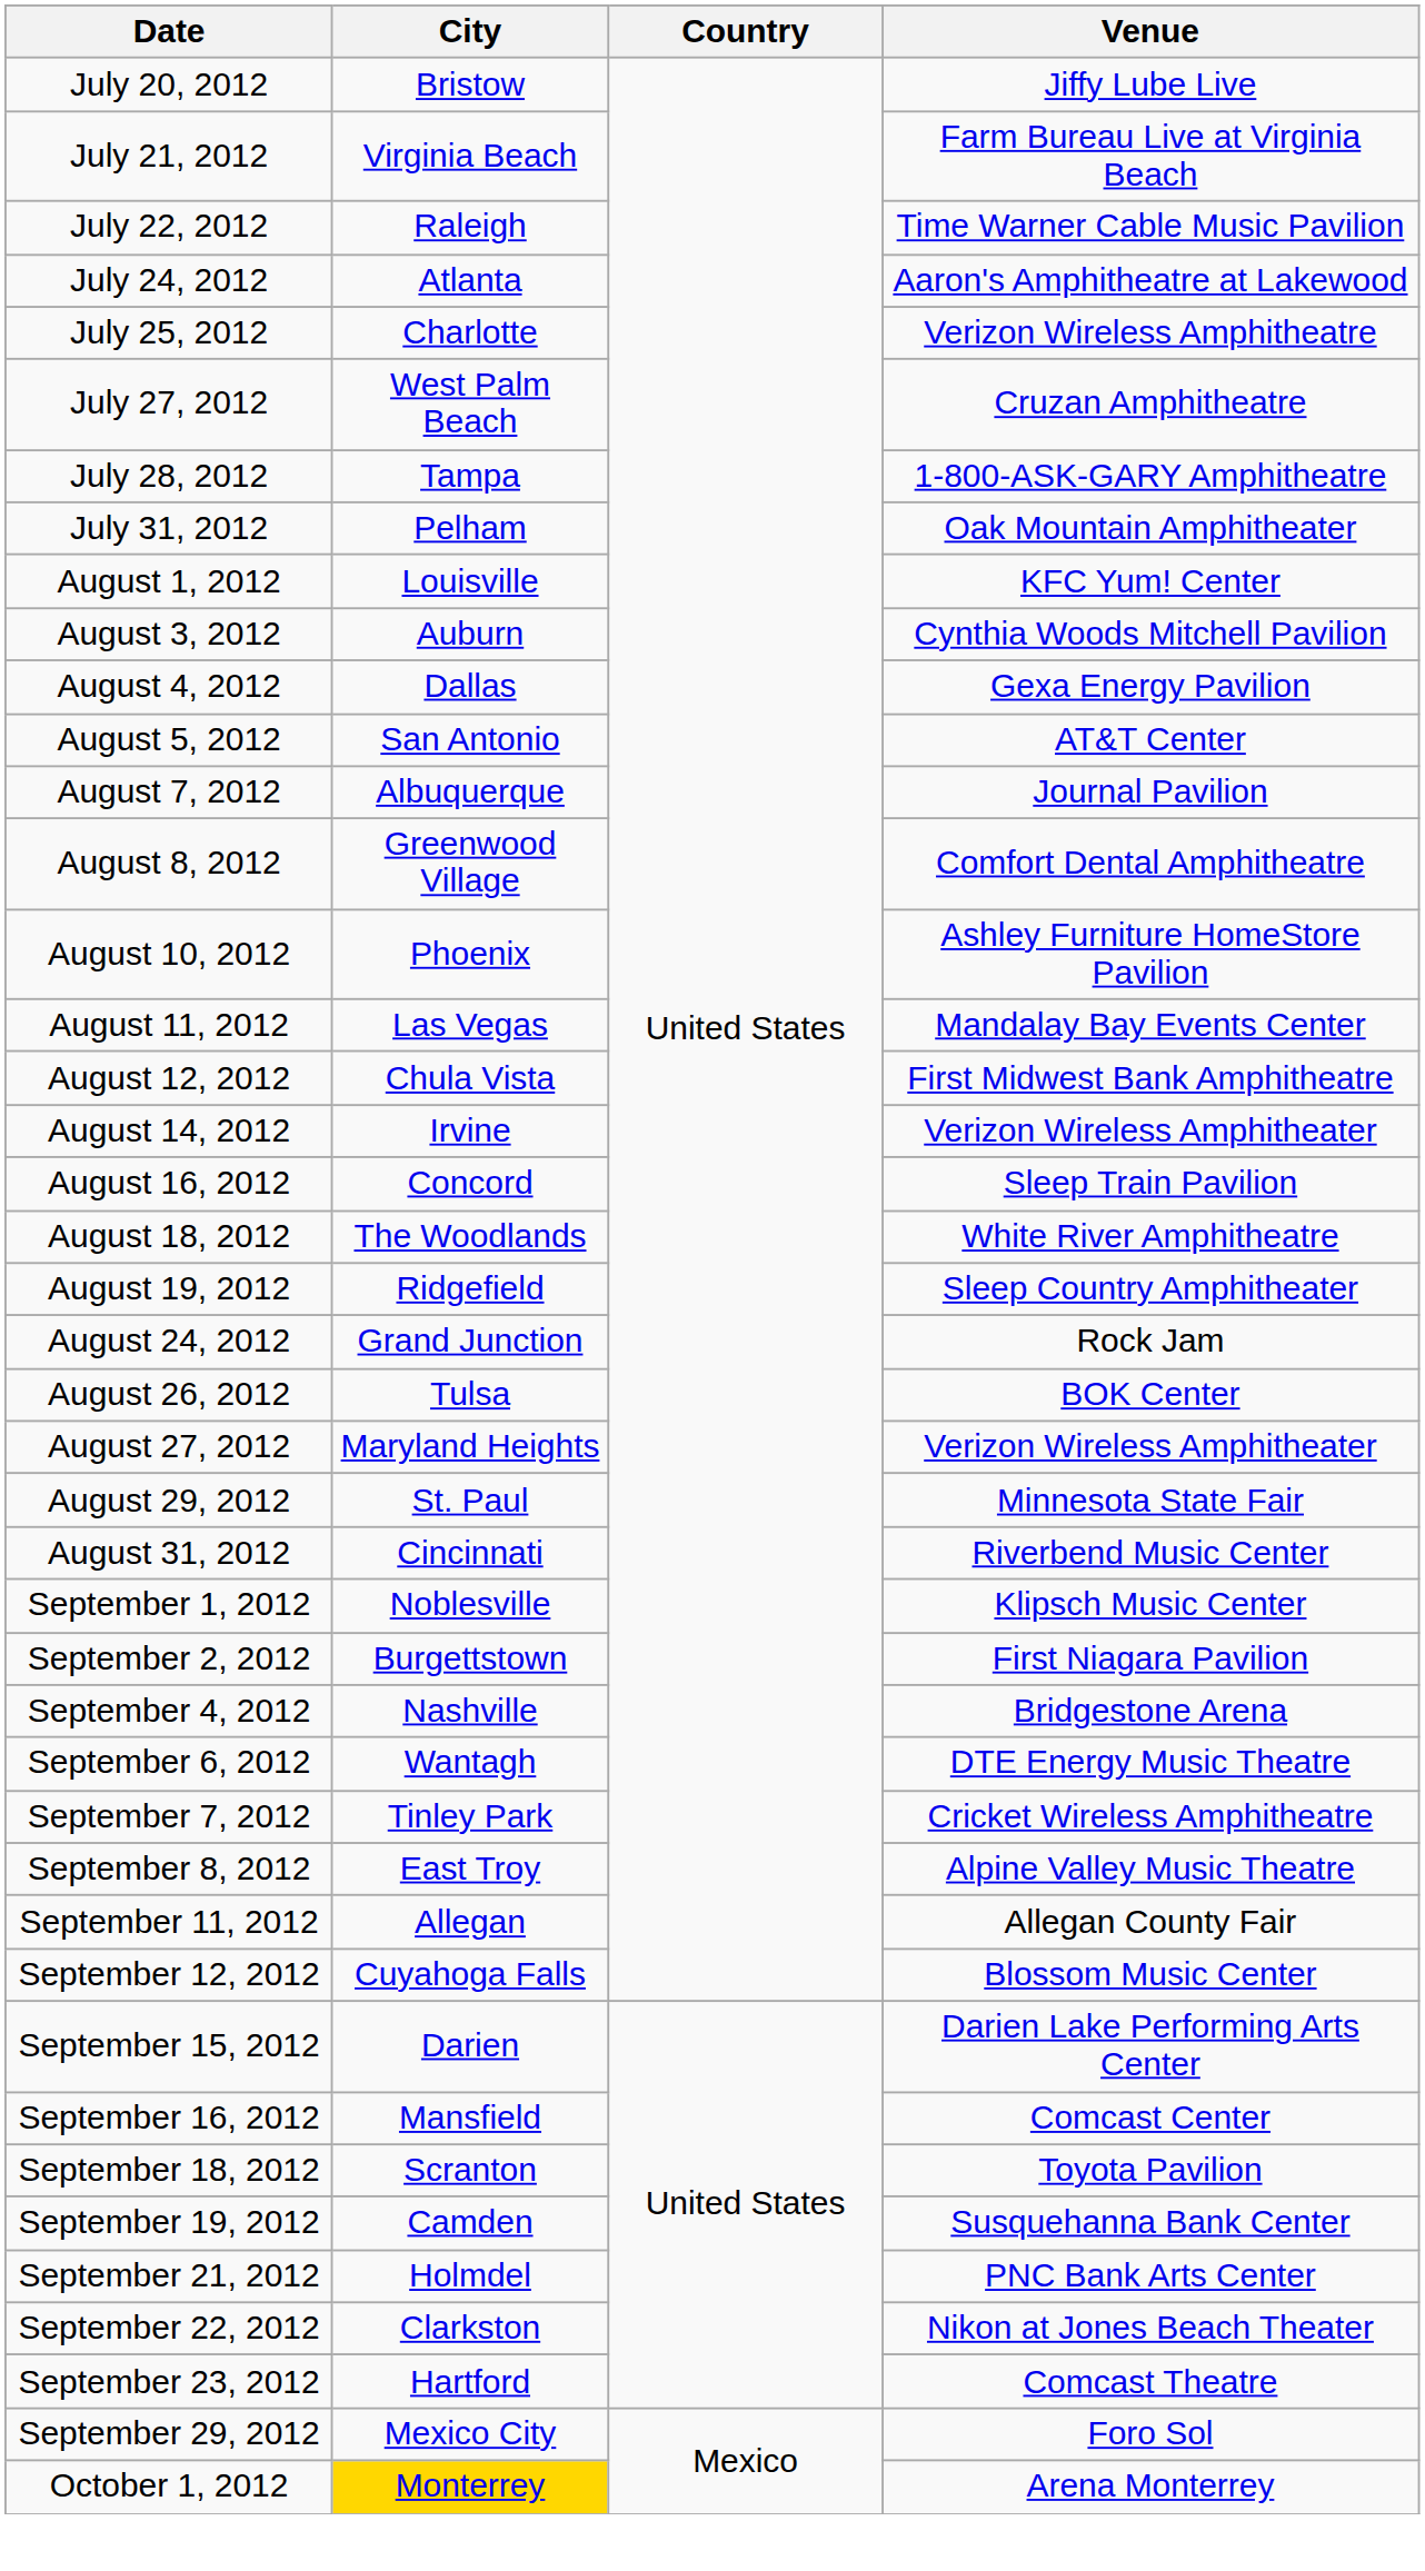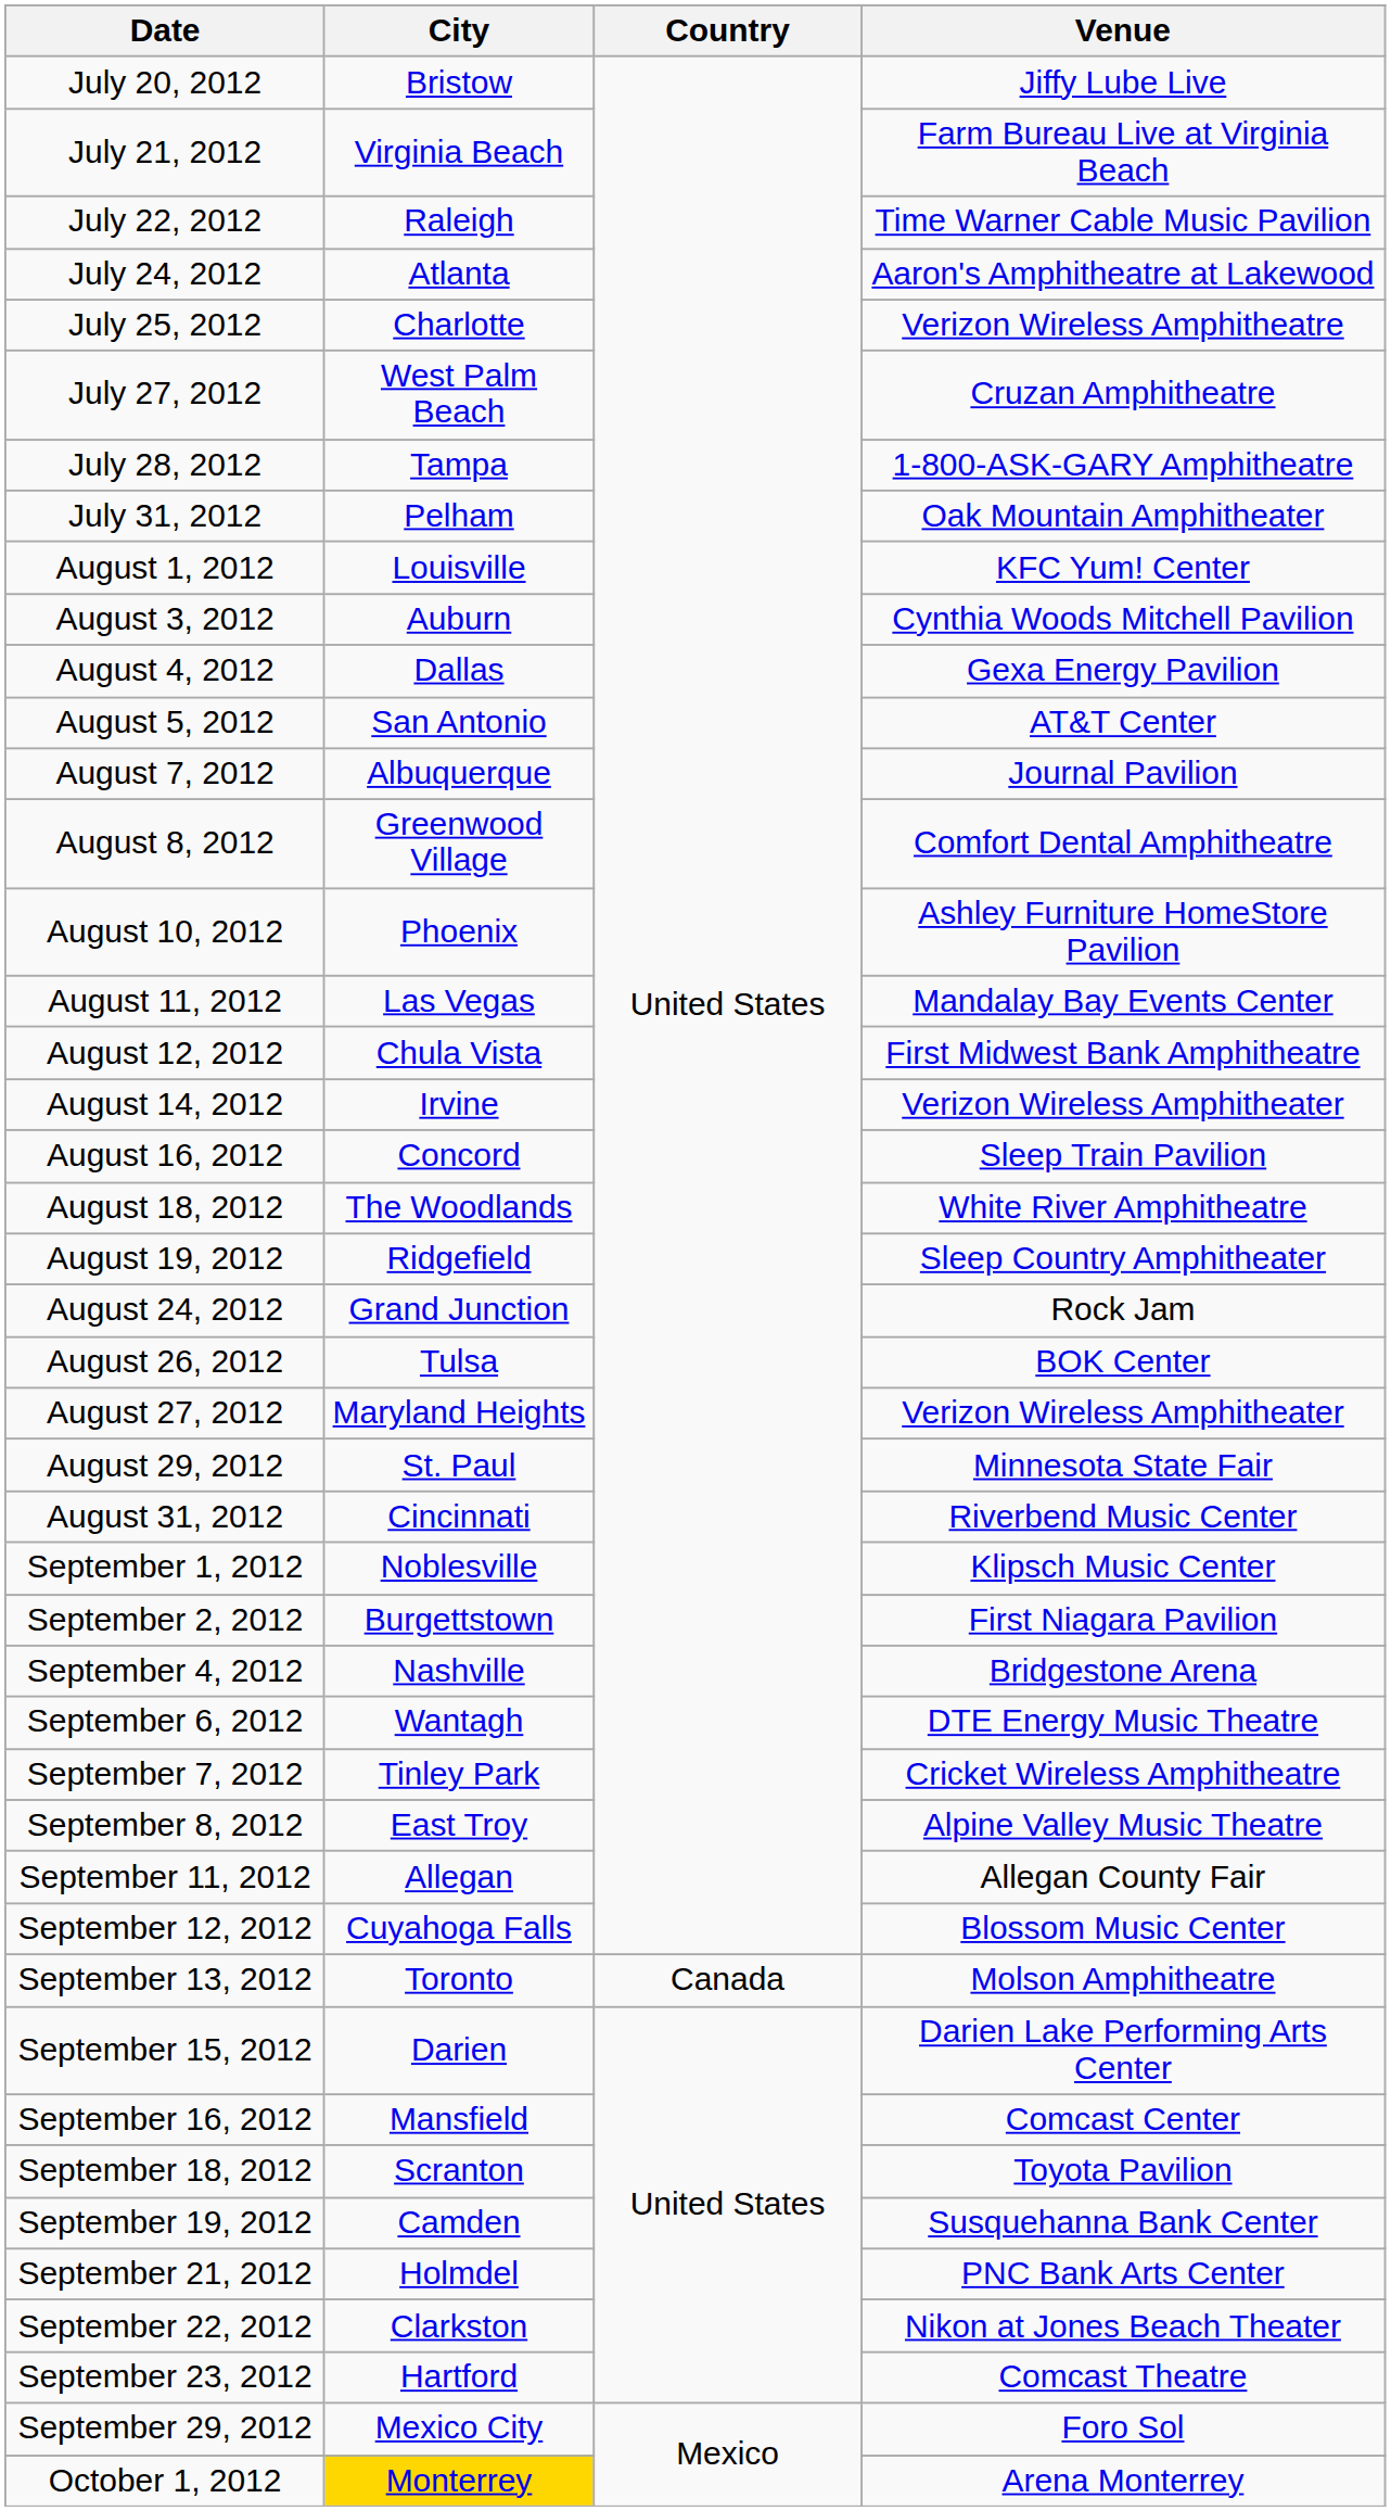+ row: September 13, 2012 | Toronto | Canada | Molson Amphitheatre
